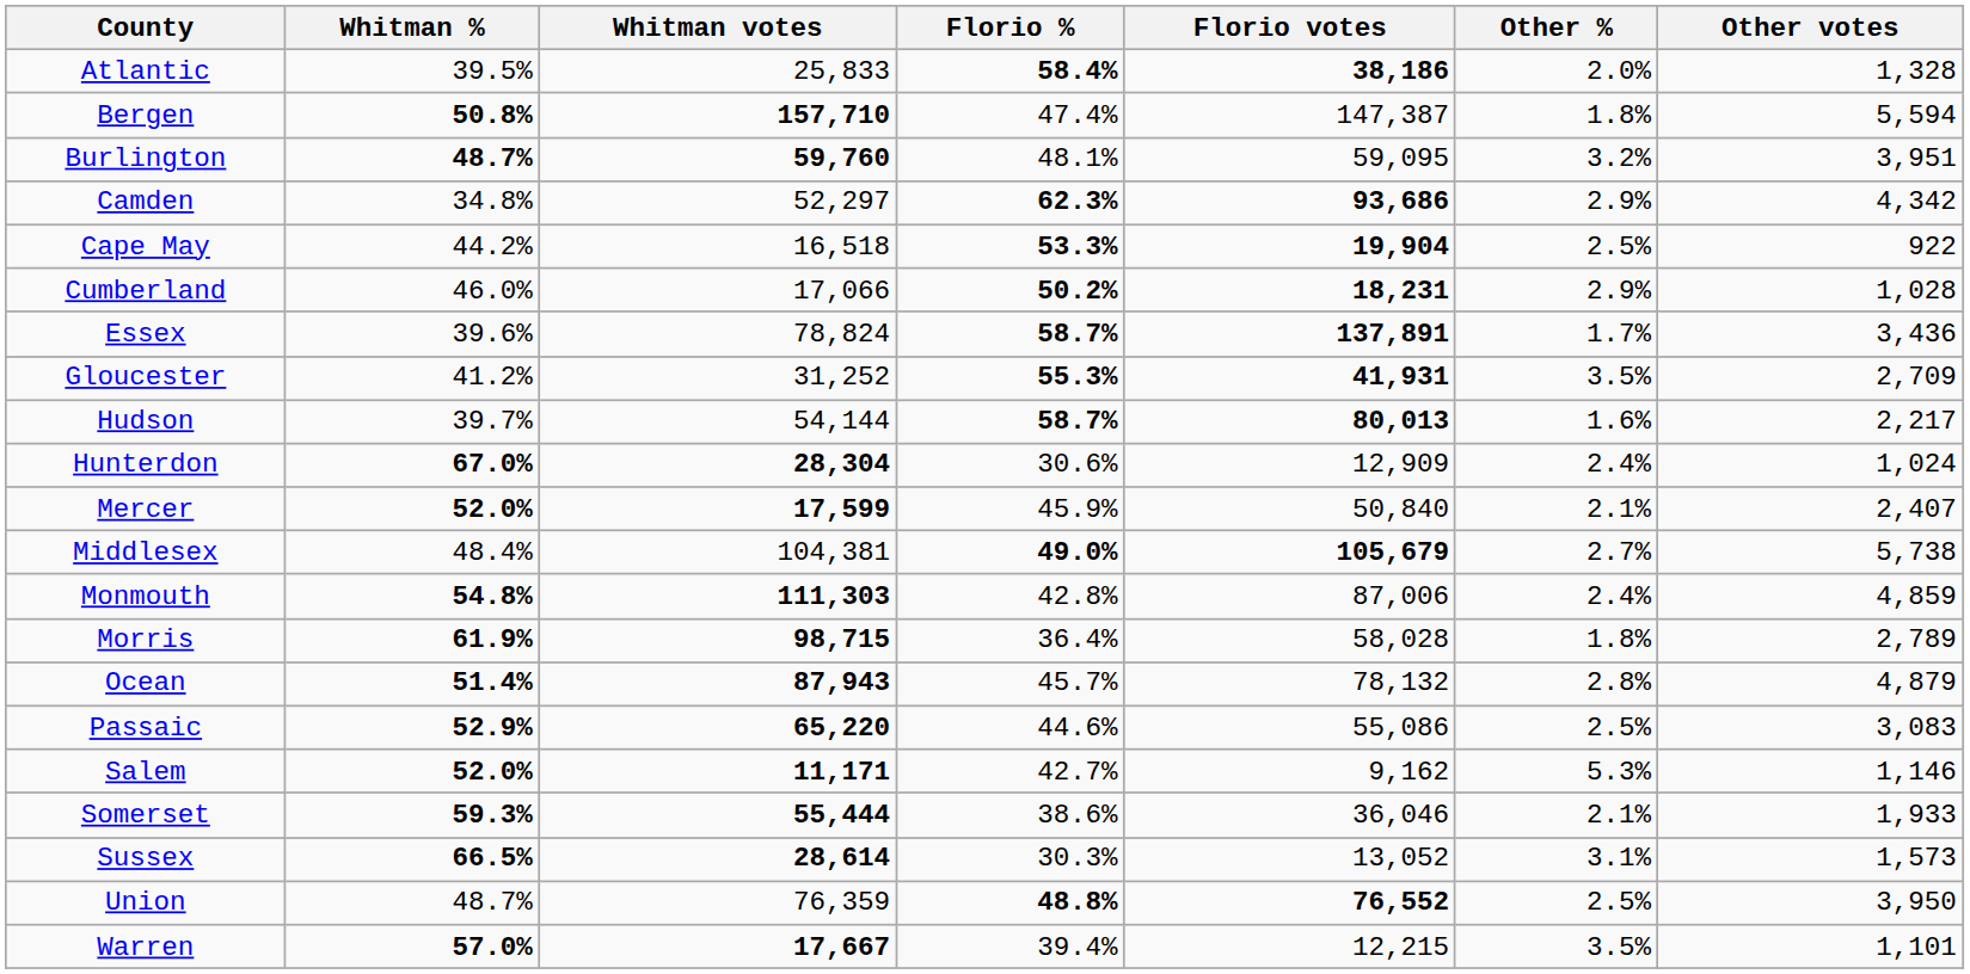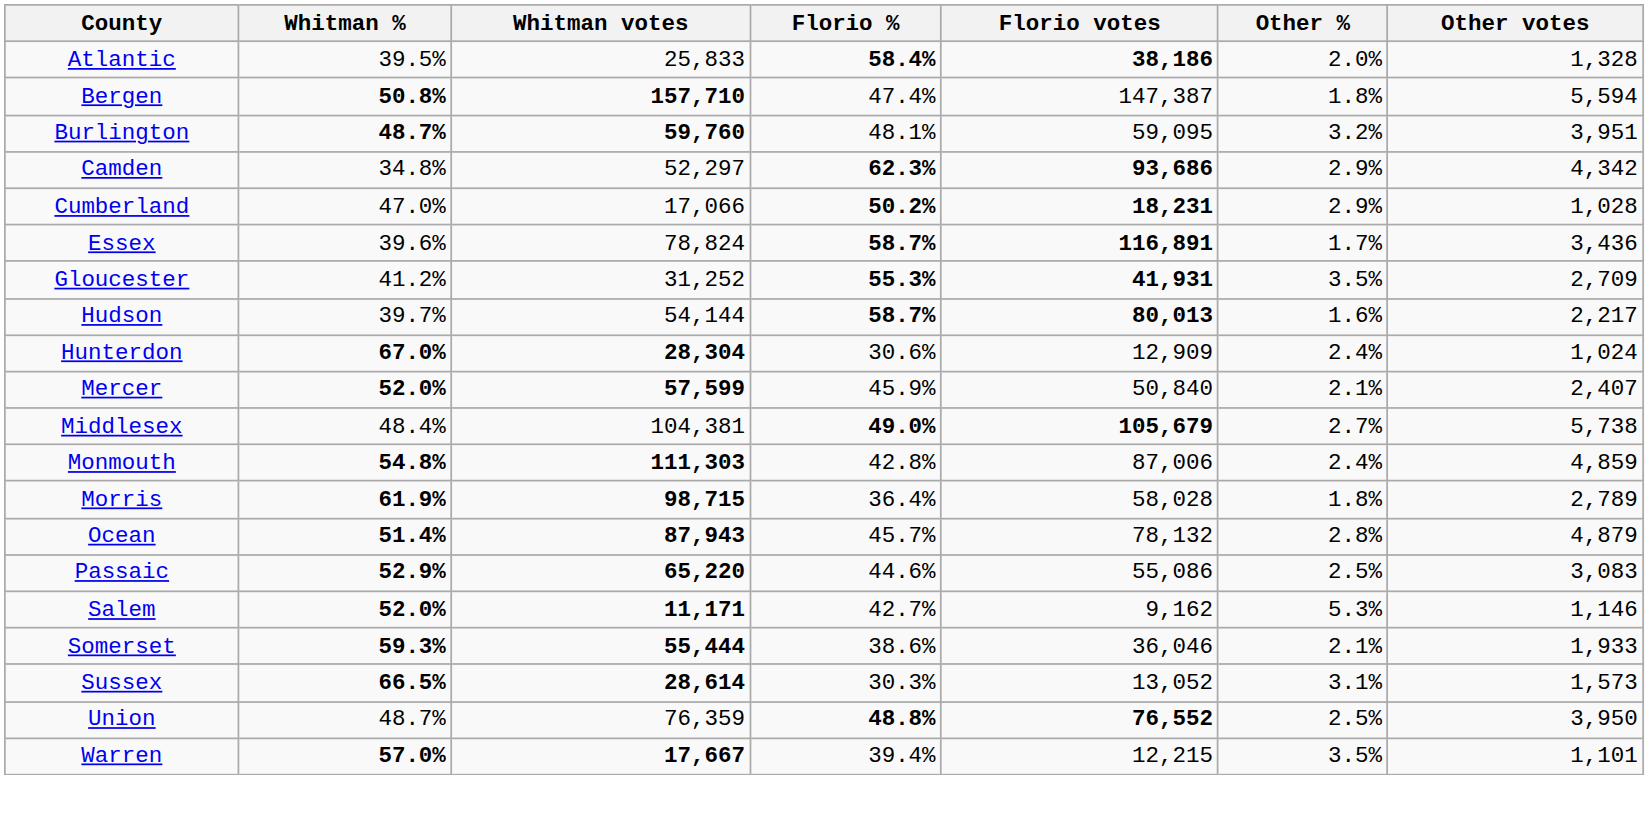- row: Cape May | 44.2% | 16,518 | 53.3% | 19,904 | 2.5% | 922
Cumberland | Whitman %: 46.0% -> 47.0%
Essex | Florio votes: 137,891 -> 116,891
Mercer | Whitman votes: 17,599 -> 57,599
